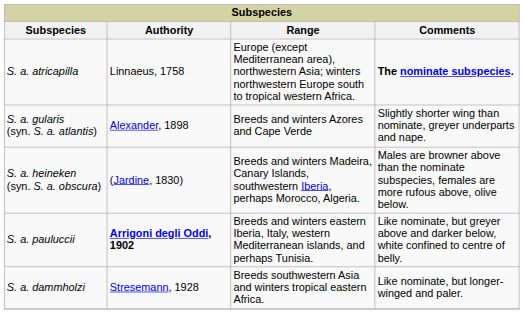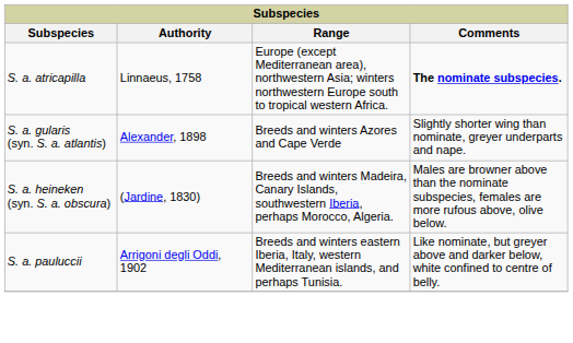S. a. pauluccii | Authority: bold -> normal
- row: S. a. dammholzi | Stresemann, 1928 | Breeds southwestern Asia and winters tropical eastern Africa. | Like nominate, but longer-winged and paler.
